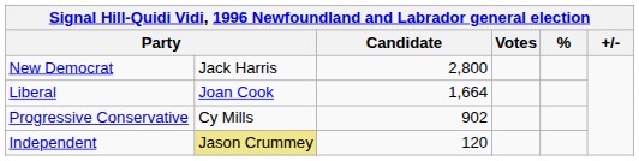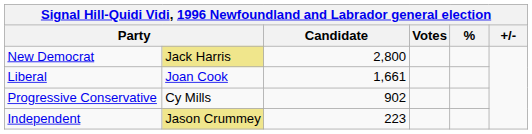New Democrat | column 2: no background -> khaki background
Liberal | Candidate: 1,664 -> 1,661
Independent | Candidate: 120 -> 223
